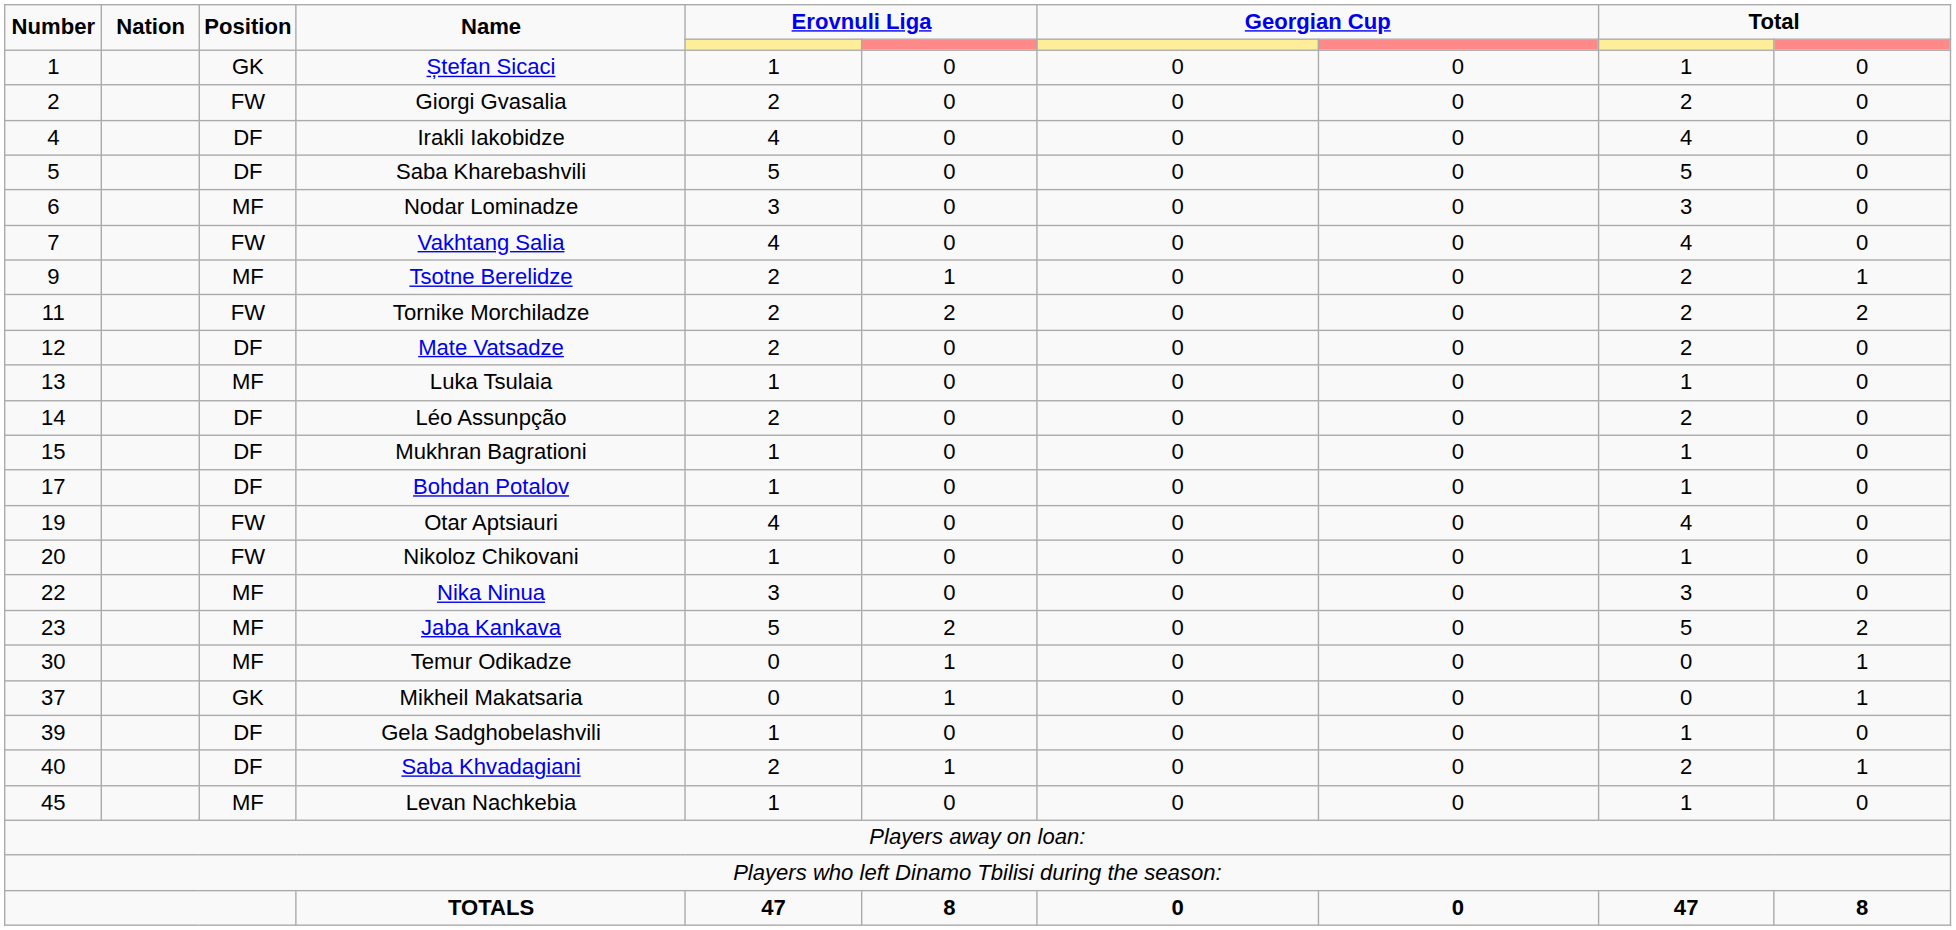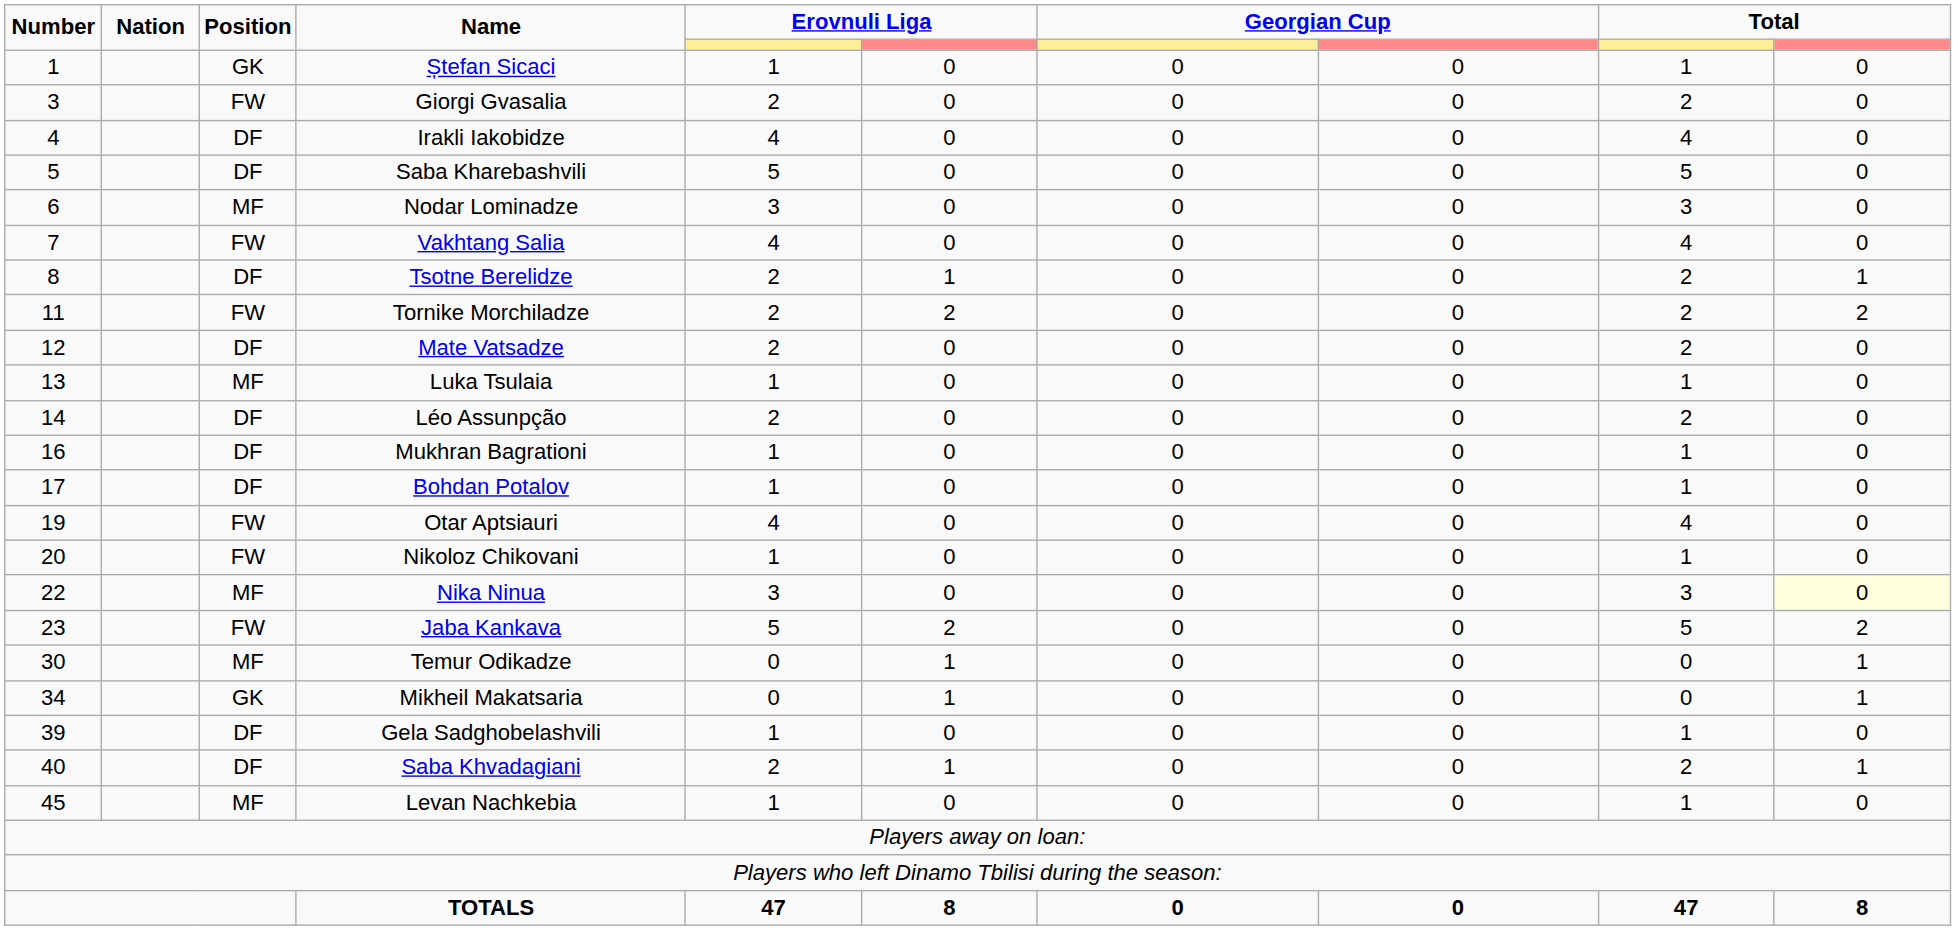Giorgi Gvasalia | Number: 2 -> 3
Tsotne Berelidze | Number: 9 -> 8
Tsotne Berelidze | Position: MF -> DF
Mukhran Bagrationi | Number: 15 -> 16
Nika Ninua | column 10: no background -> lightyellow background
Jaba Kankava | Position: MF -> FW
Mikheil Makatsaria | Number: 37 -> 34
